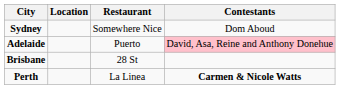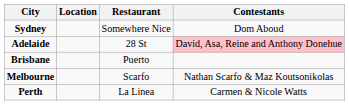Adelaide | Restaurant: Puerto -> 28 St
Brisbane | Restaurant: 28 St -> Puerto
+ row: Melbourne | Scarfo | Nathan Scarfo & Maz Koutsonikolas
Perth | Contestants: bold -> normal
